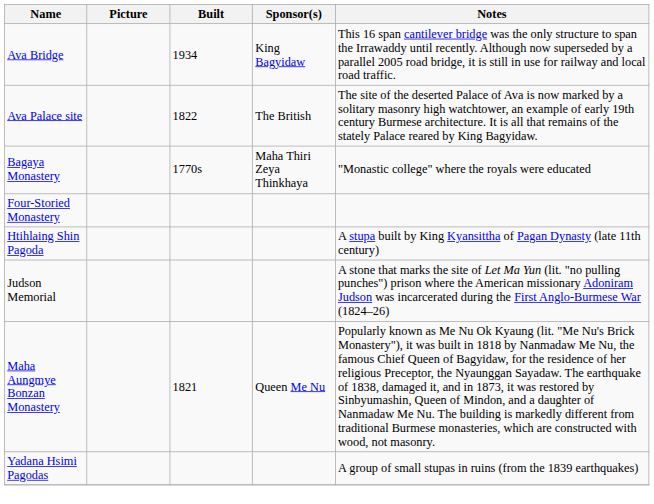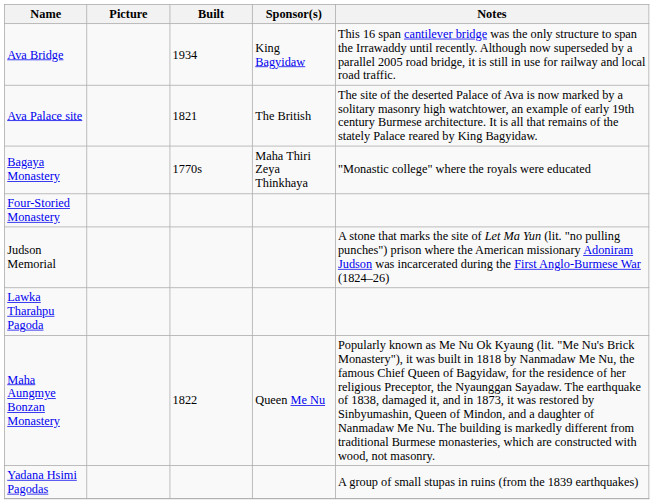Ava Palace site | Built: 1822 -> 1821
- row: Htihlaing Shin Pagoda | A stupa built by King Kyansittha of Pagan Dynasty (late 11th century)
+ row: Lawka Tharahpu Pagoda
Maha Aungmye Bonzan Monastery | Built: 1821 -> 1822
